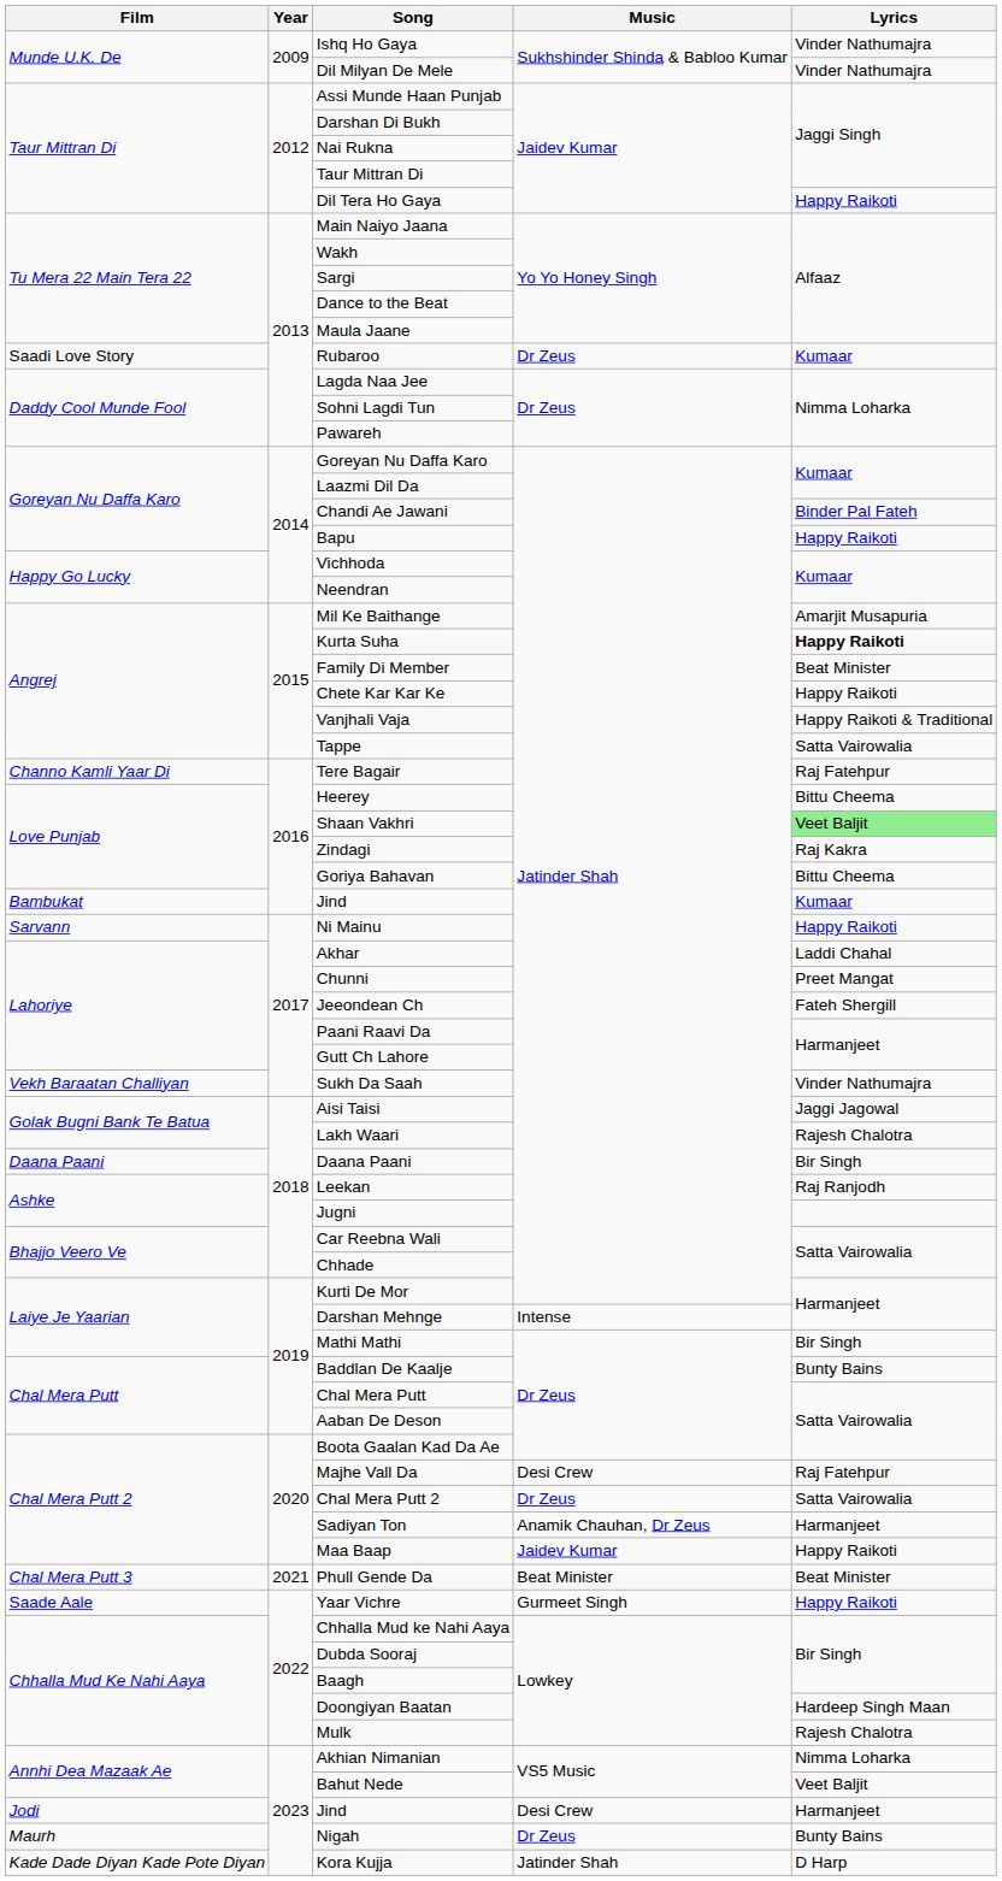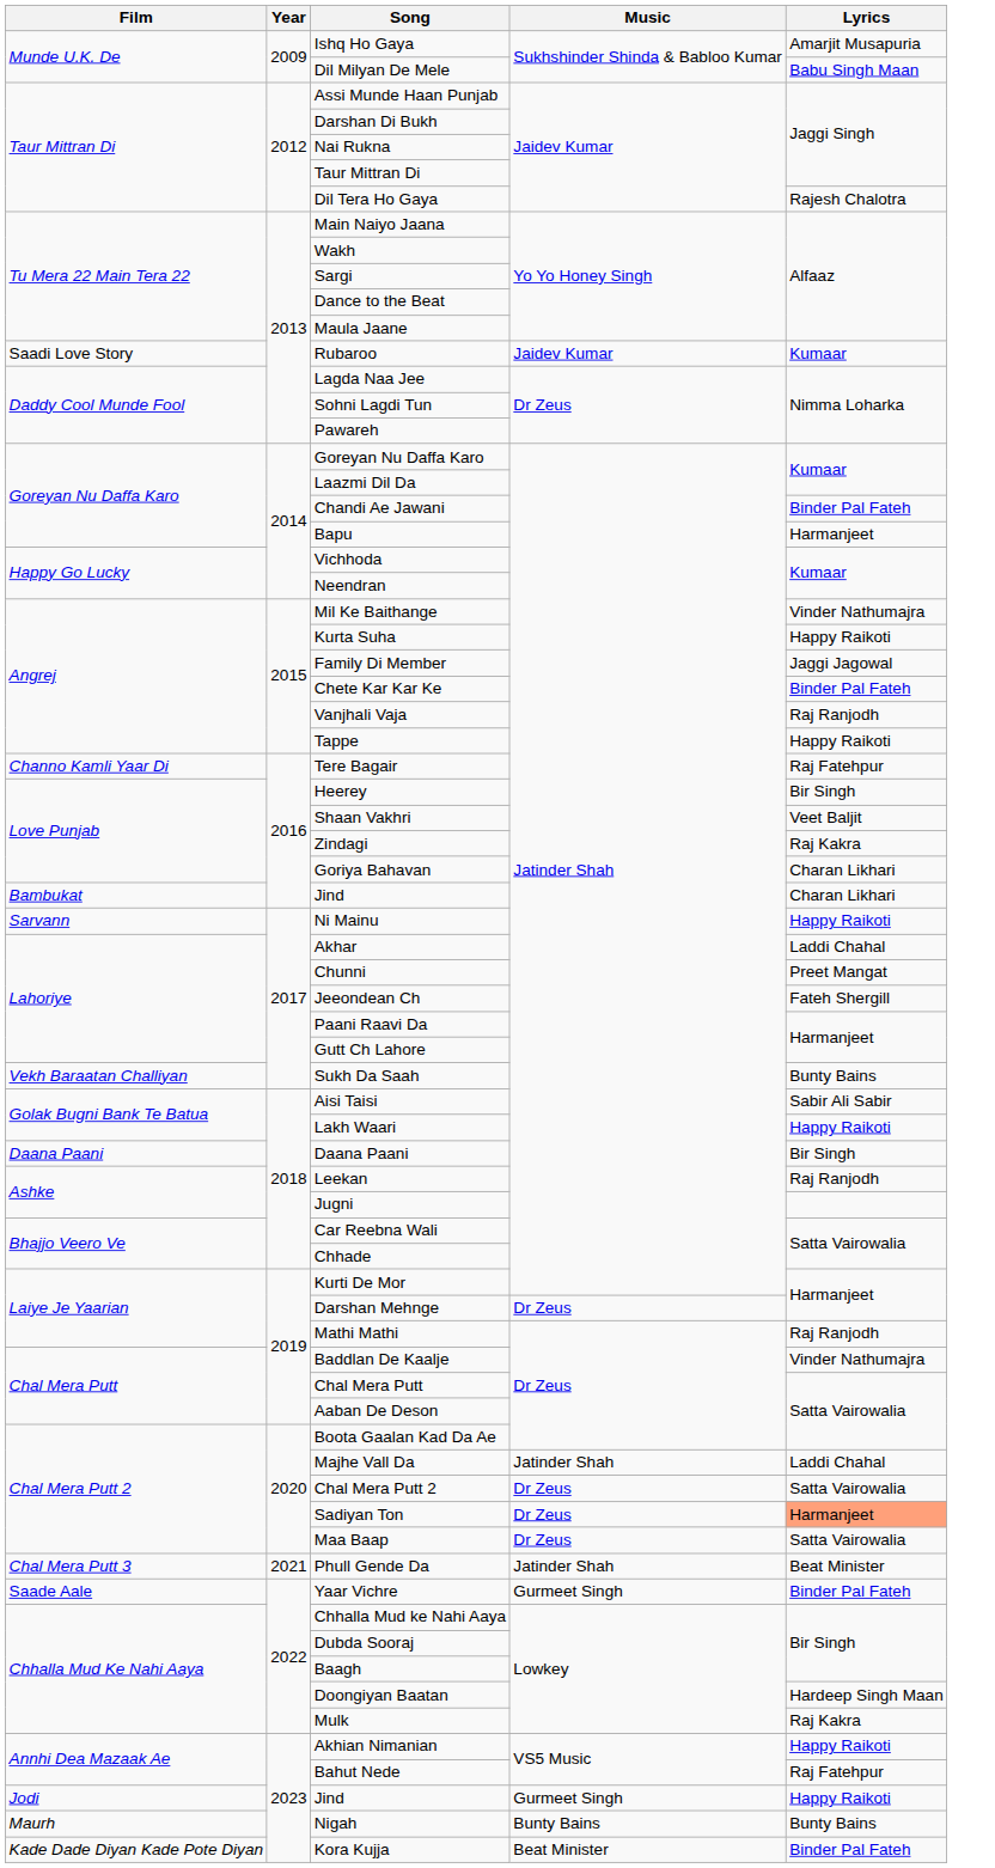Ishq Ho Gaya | Lyrics: Vinder Nathumajra -> Amarjit Musapuria
Dil Milyan De Mele | Lyrics: Vinder Nathumajra -> Babu Singh Maan
Dil Tera Ho Gaya | Lyrics: Happy Raikoti -> Rajesh Chalotra
Rubaroo | Music: Dr Zeus -> Jaidev Kumar
Bapu | Lyrics: Happy Raikoti -> Harmanjeet
Mil Ke Baithange | Lyrics: Amarjit Musapuria -> Vinder Nathumajra
Kurta Suha | Lyrics: bold -> normal
Family Di Member | Lyrics: Beat Minister -> Jaggi Jagowal
Chete Kar Kar Ke | Lyrics: Happy Raikoti -> Binder Pal Fateh
Vanjhali Vaja | Lyrics: Happy Raikoti & Traditional -> Raj Ranjodh
Tappe | Lyrics: Satta Vairowalia -> Happy Raikoti
Heerey | Lyrics: Bittu Cheema -> Bir Singh
Shaan Vakhri | Lyrics: lightgreen background -> no background
Goriya Bahavan | Lyrics: Bittu Cheema -> Charan Likhari
Bambukat / Jind | Lyrics: Kumaar -> Charan Likhari
Sukh Da Saah | Lyrics: Vinder Nathumajra -> Bunty Bains
Aisi Taisi | Lyrics: Jaggi Jagowal -> Sabir Ali Sabir
Lakh Waari | Lyrics: Rajesh Chalotra -> Happy Raikoti
Darshan Mehnge | Music: Intense -> Dr Zeus
Mathi Mathi | Lyrics: Bir Singh -> Raj Ranjodh
Baddlan De Kaalje | Lyrics: Bunty Bains -> Vinder Nathumajra
Majhe Vall Da | Music: Desi Crew -> Jatinder Shah
Majhe Vall Da | Lyrics: Raj Fatehpur -> Laddi Chahal
Sadiyan Ton | Music: Anamik Chauhan, Dr Zeus -> Dr Zeus
Sadiyan Ton | Lyrics: no background -> lightsalmon background
Maa Baap | Music: Jaidev Kumar -> Dr Zeus
Maa Baap | Lyrics: Happy Raikoti -> Satta Vairowalia
Phull Gende Da | Music: Beat Minister -> Jatinder Shah
Yaar Vichre | Lyrics: Happy Raikoti -> Binder Pal Fateh
Mulk | Lyrics: Rajesh Chalotra -> Raj Kakra
Akhian Nimanian | Lyrics: Nimma Loharka -> Happy Raikoti
Bahut Nede | Lyrics: Veet Baljit -> Raj Fatehpur
Jodi / Jind | Music: Desi Crew -> Gurmeet Singh
Jodi / Jind | Lyrics: Harmanjeet -> Happy Raikoti
Nigah | Music: Dr Zeus -> Bunty Bains
Kora Kujja | Music: Jatinder Shah -> Beat Minister
Kora Kujja | Lyrics: D Harp -> Binder Pal Fateh
